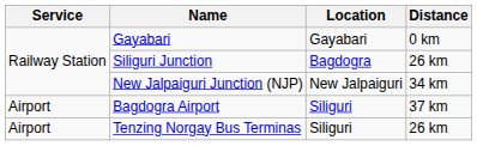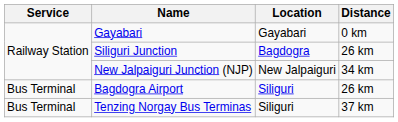Bagdogra Airport | Service: Airport -> Bus Terminal
Bagdogra Airport | Distance: 37 km -> 26 km
Tenzing Norgay Bus Terminas | Service: Airport -> Bus Terminal
Tenzing Norgay Bus Terminas | Distance: 26 km -> 37 km
